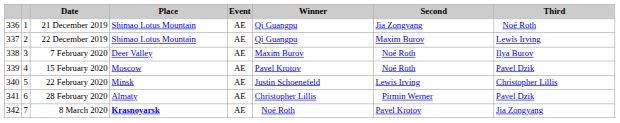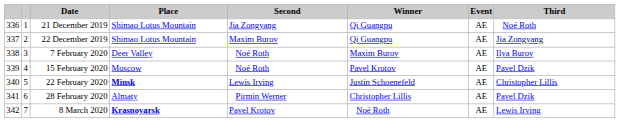columns swapped: Event <-> Second
22 December 2019 | Third: Lewis Irving -> Jia Zongyang
22 February 2020 | Place: normal -> bold
8 March 2020 | Third: Jia Zongyang -> Lewis Irving
